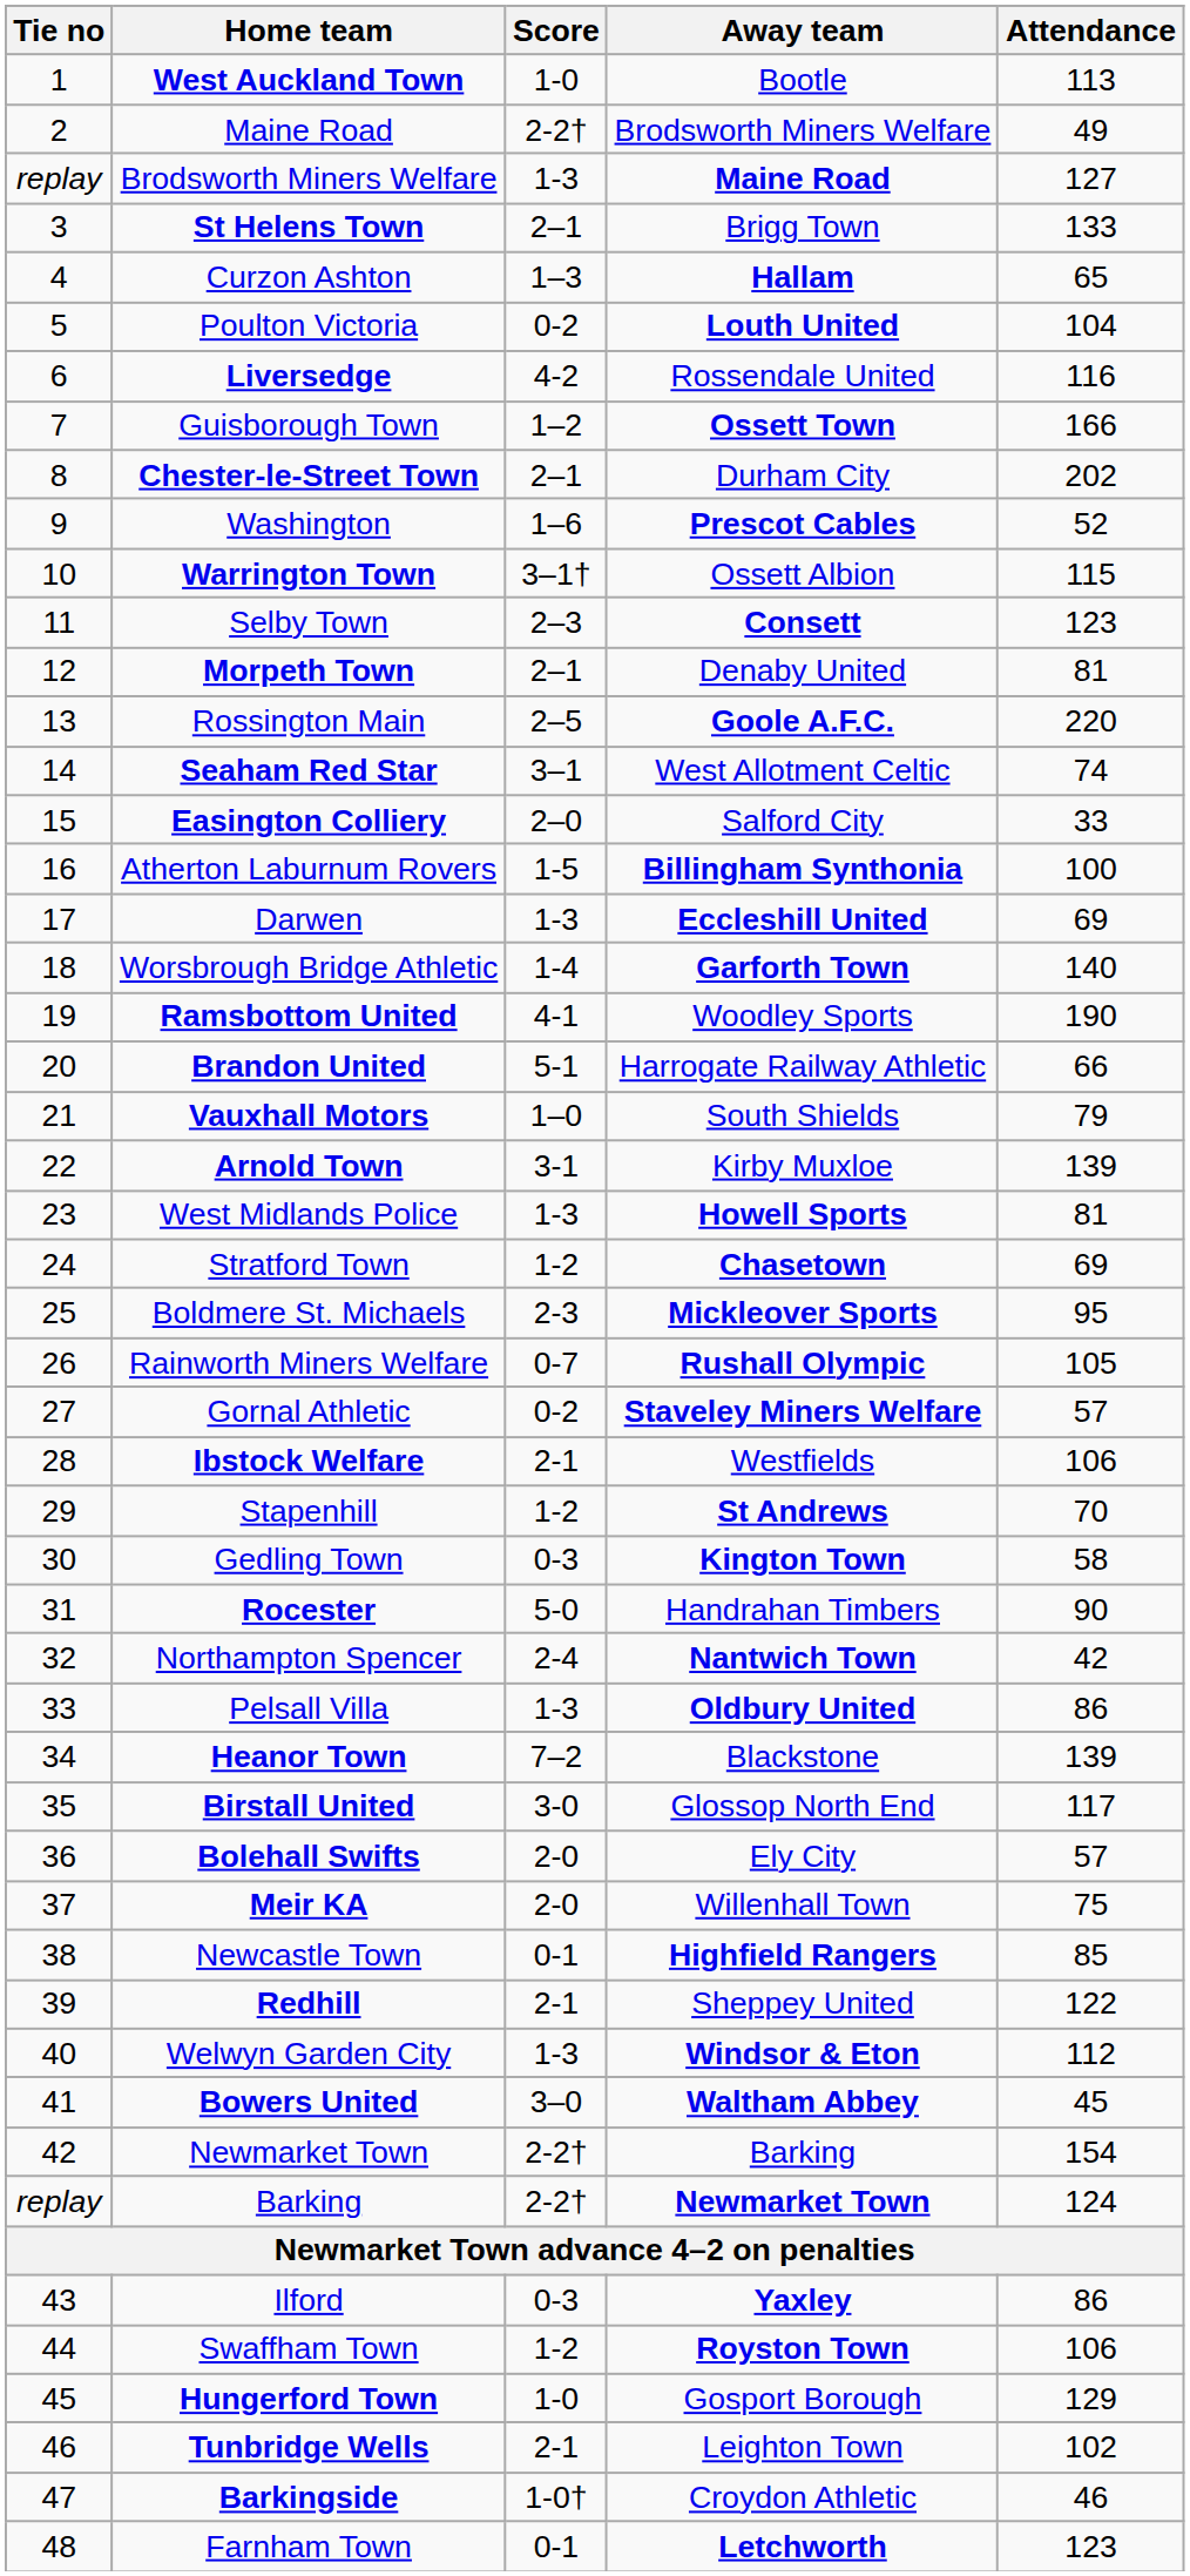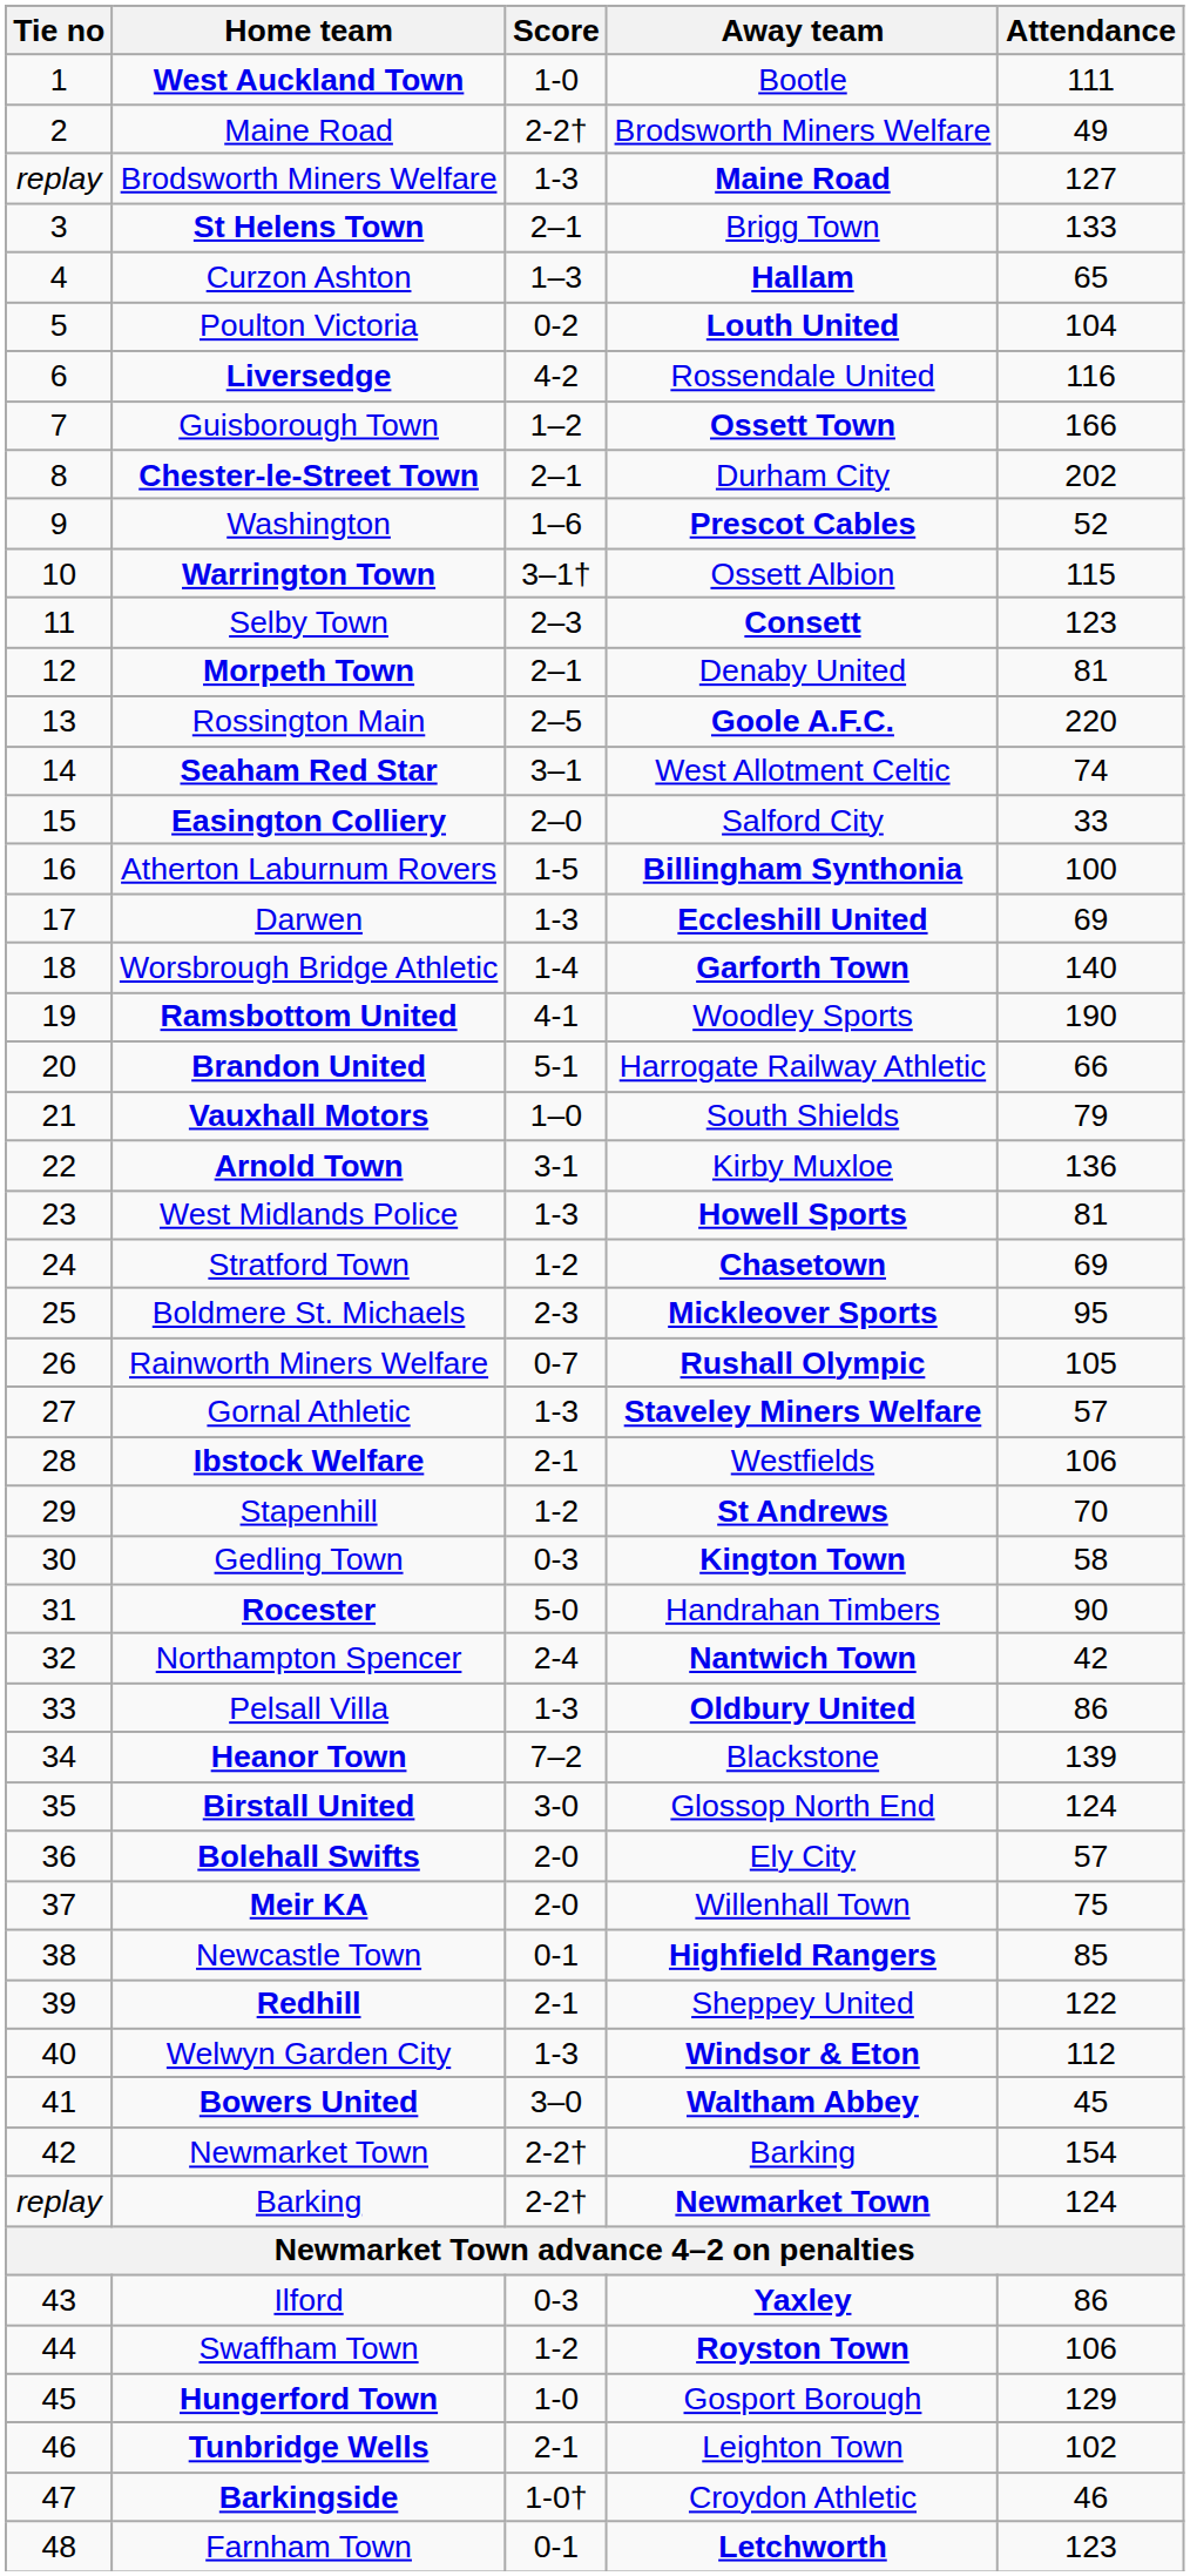West Auckland Town | Attendance: 113 -> 111
Arnold Town | Attendance: 139 -> 136
Gornal Athletic | Score: 0-2 -> 1-3
Birstall United | Attendance: 117 -> 124
